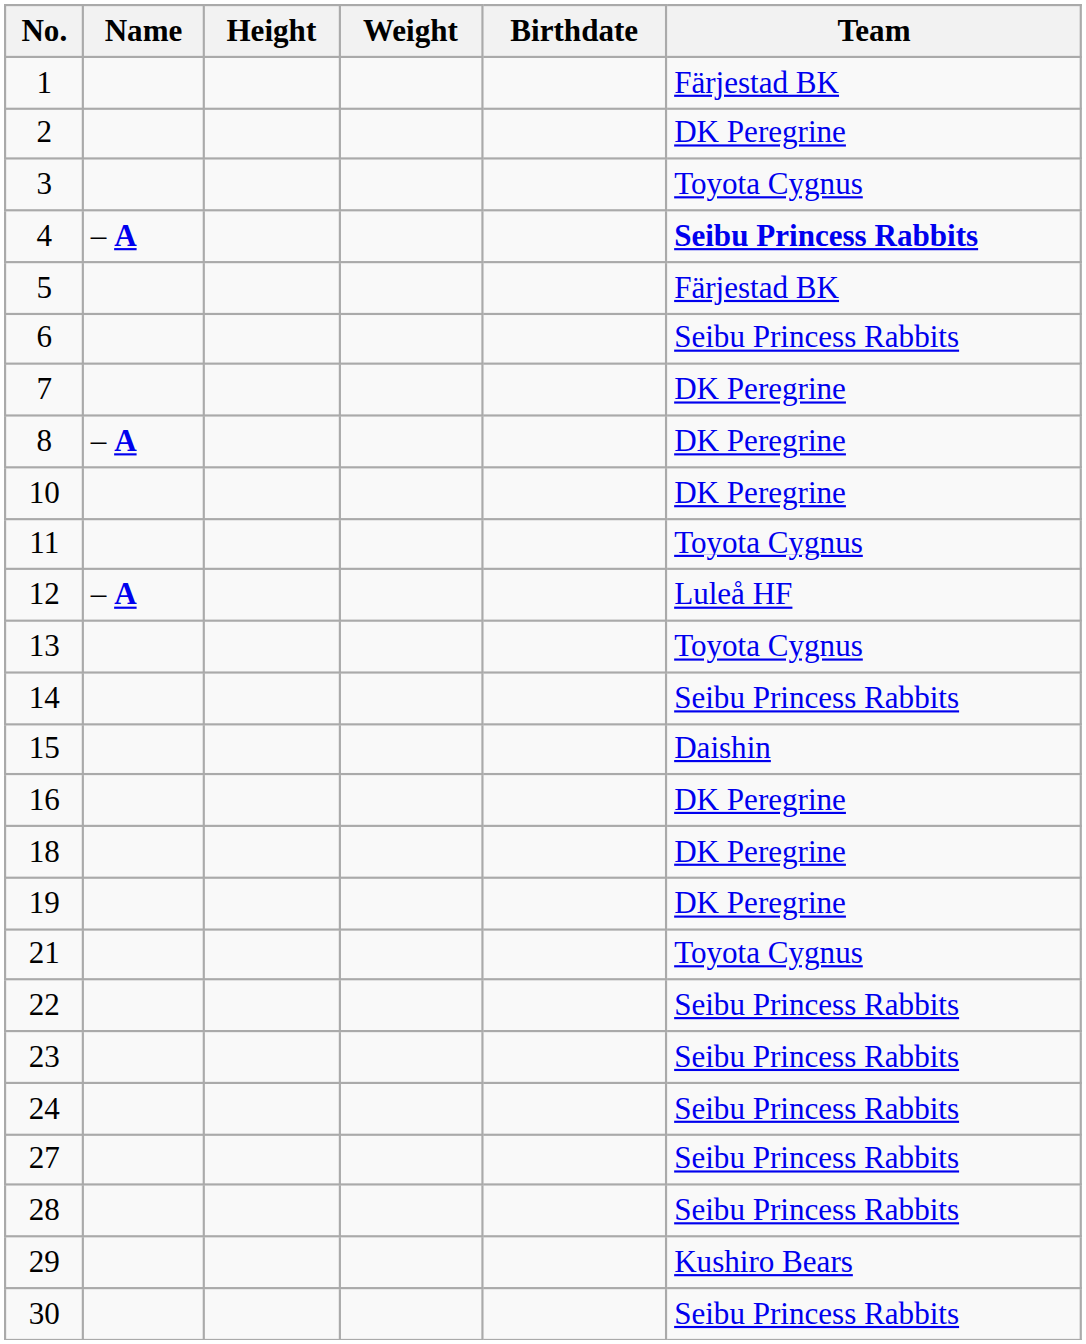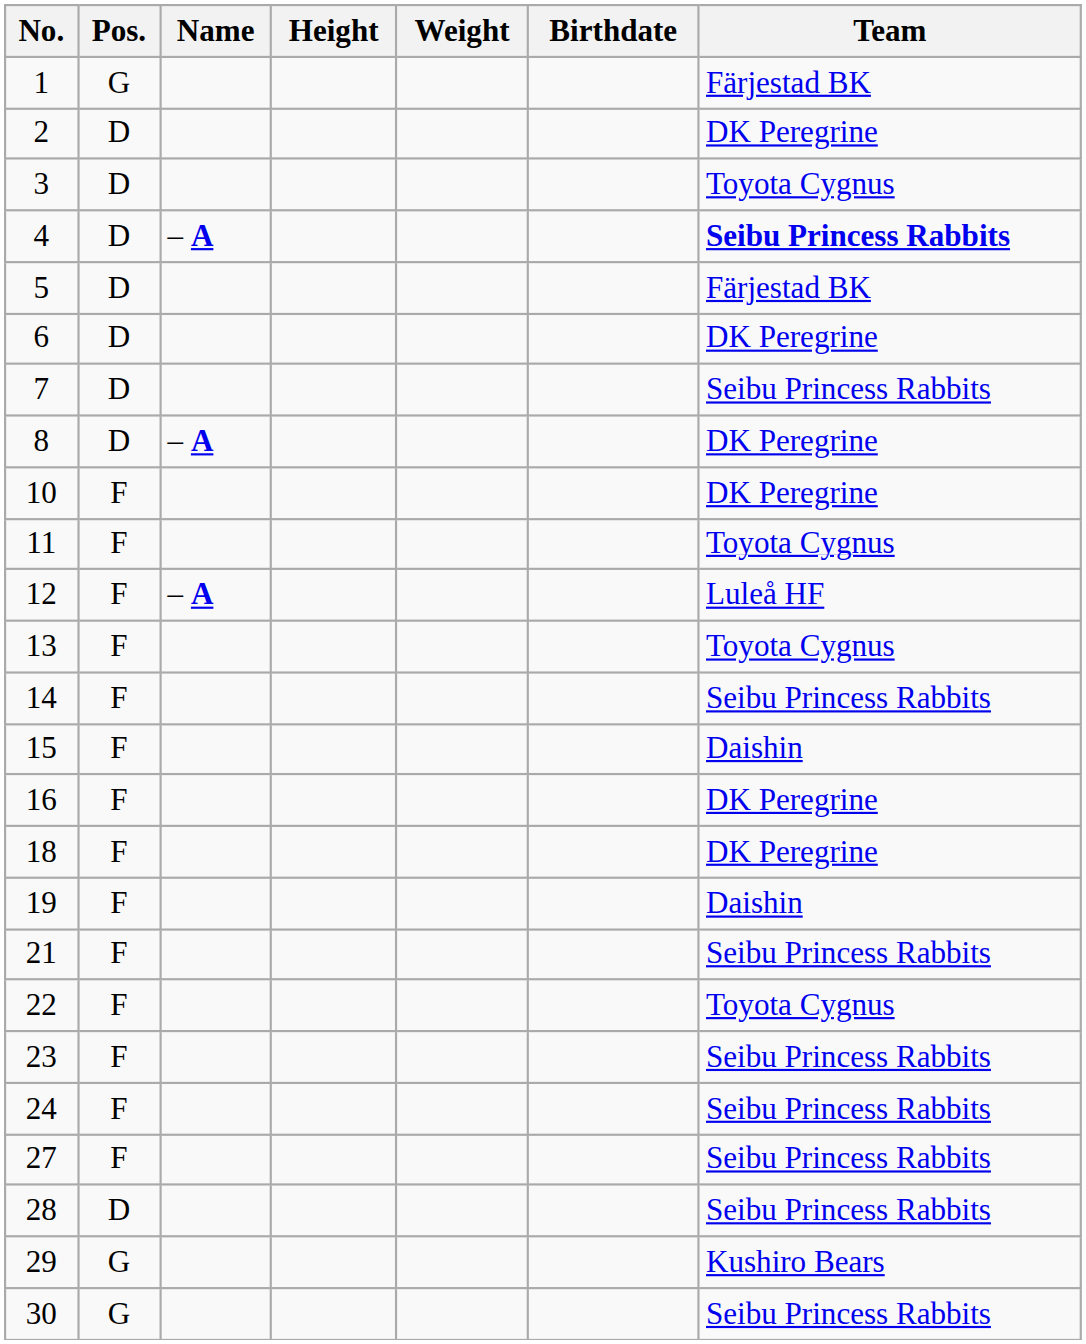+ column: Pos. | G | D | D | D | D | D | D | D | F | F | F | F | F | F | F | F | F | F | F | F | F | F | D | G | G
6 | Team: Seibu Princess Rabbits -> DK Peregrine
7 | Team: DK Peregrine -> Seibu Princess Rabbits
19 | Team: DK Peregrine -> Daishin
21 | Team: Toyota Cygnus -> Seibu Princess Rabbits
22 | Team: Seibu Princess Rabbits -> Toyota Cygnus
